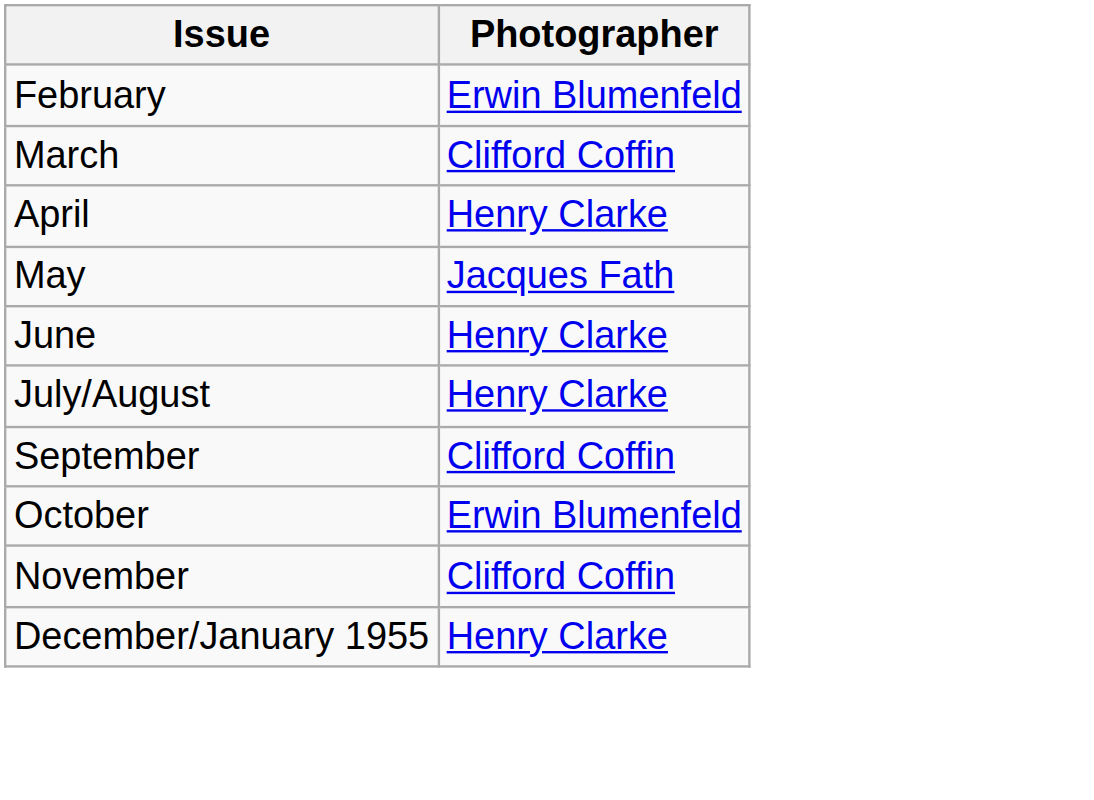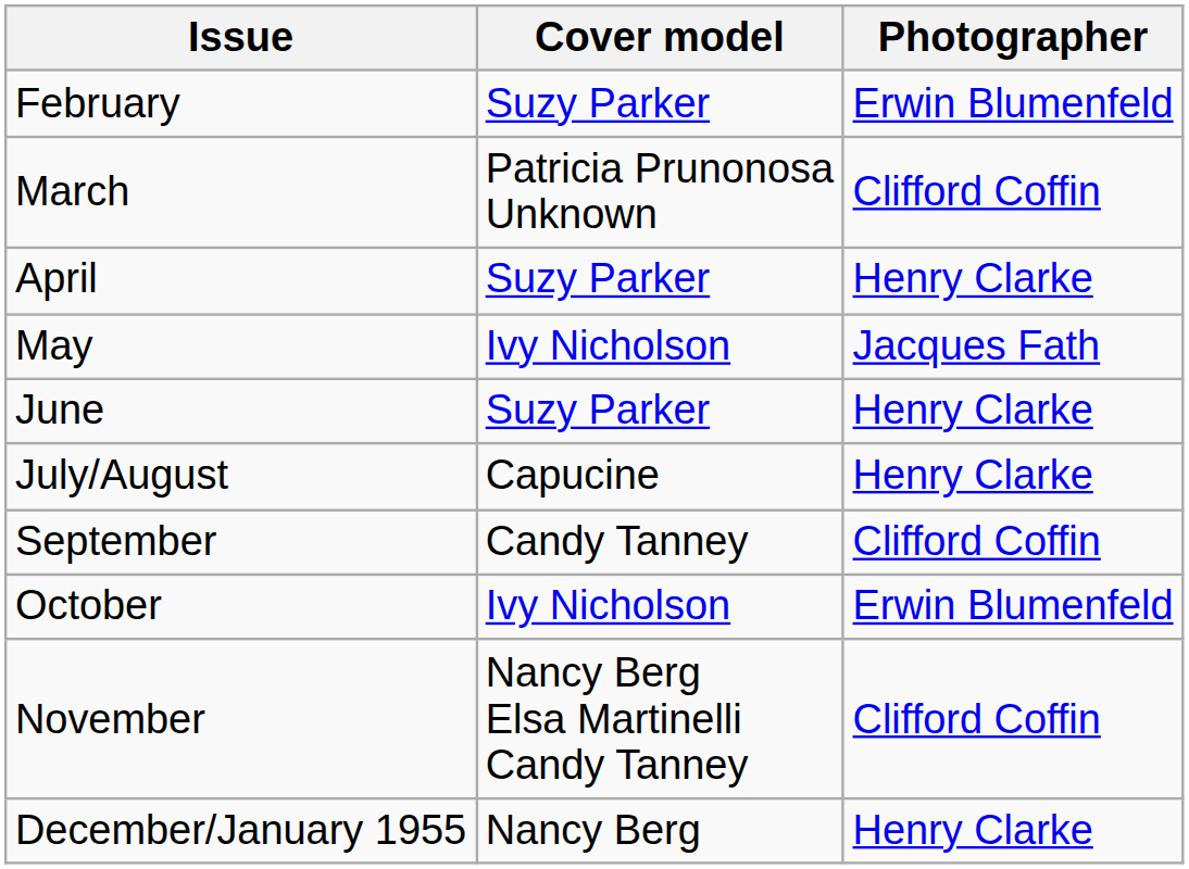+ column: Cover model | Suzy Parker | Patricia Prunonosa Unknown | Suzy Parker | Ivy Nicholson | Suzy Parker | Capucine | Candy Tanney | Ivy Nicholson | Nancy Berg Elsa Martinelli Candy Tanney | Nancy Berg
